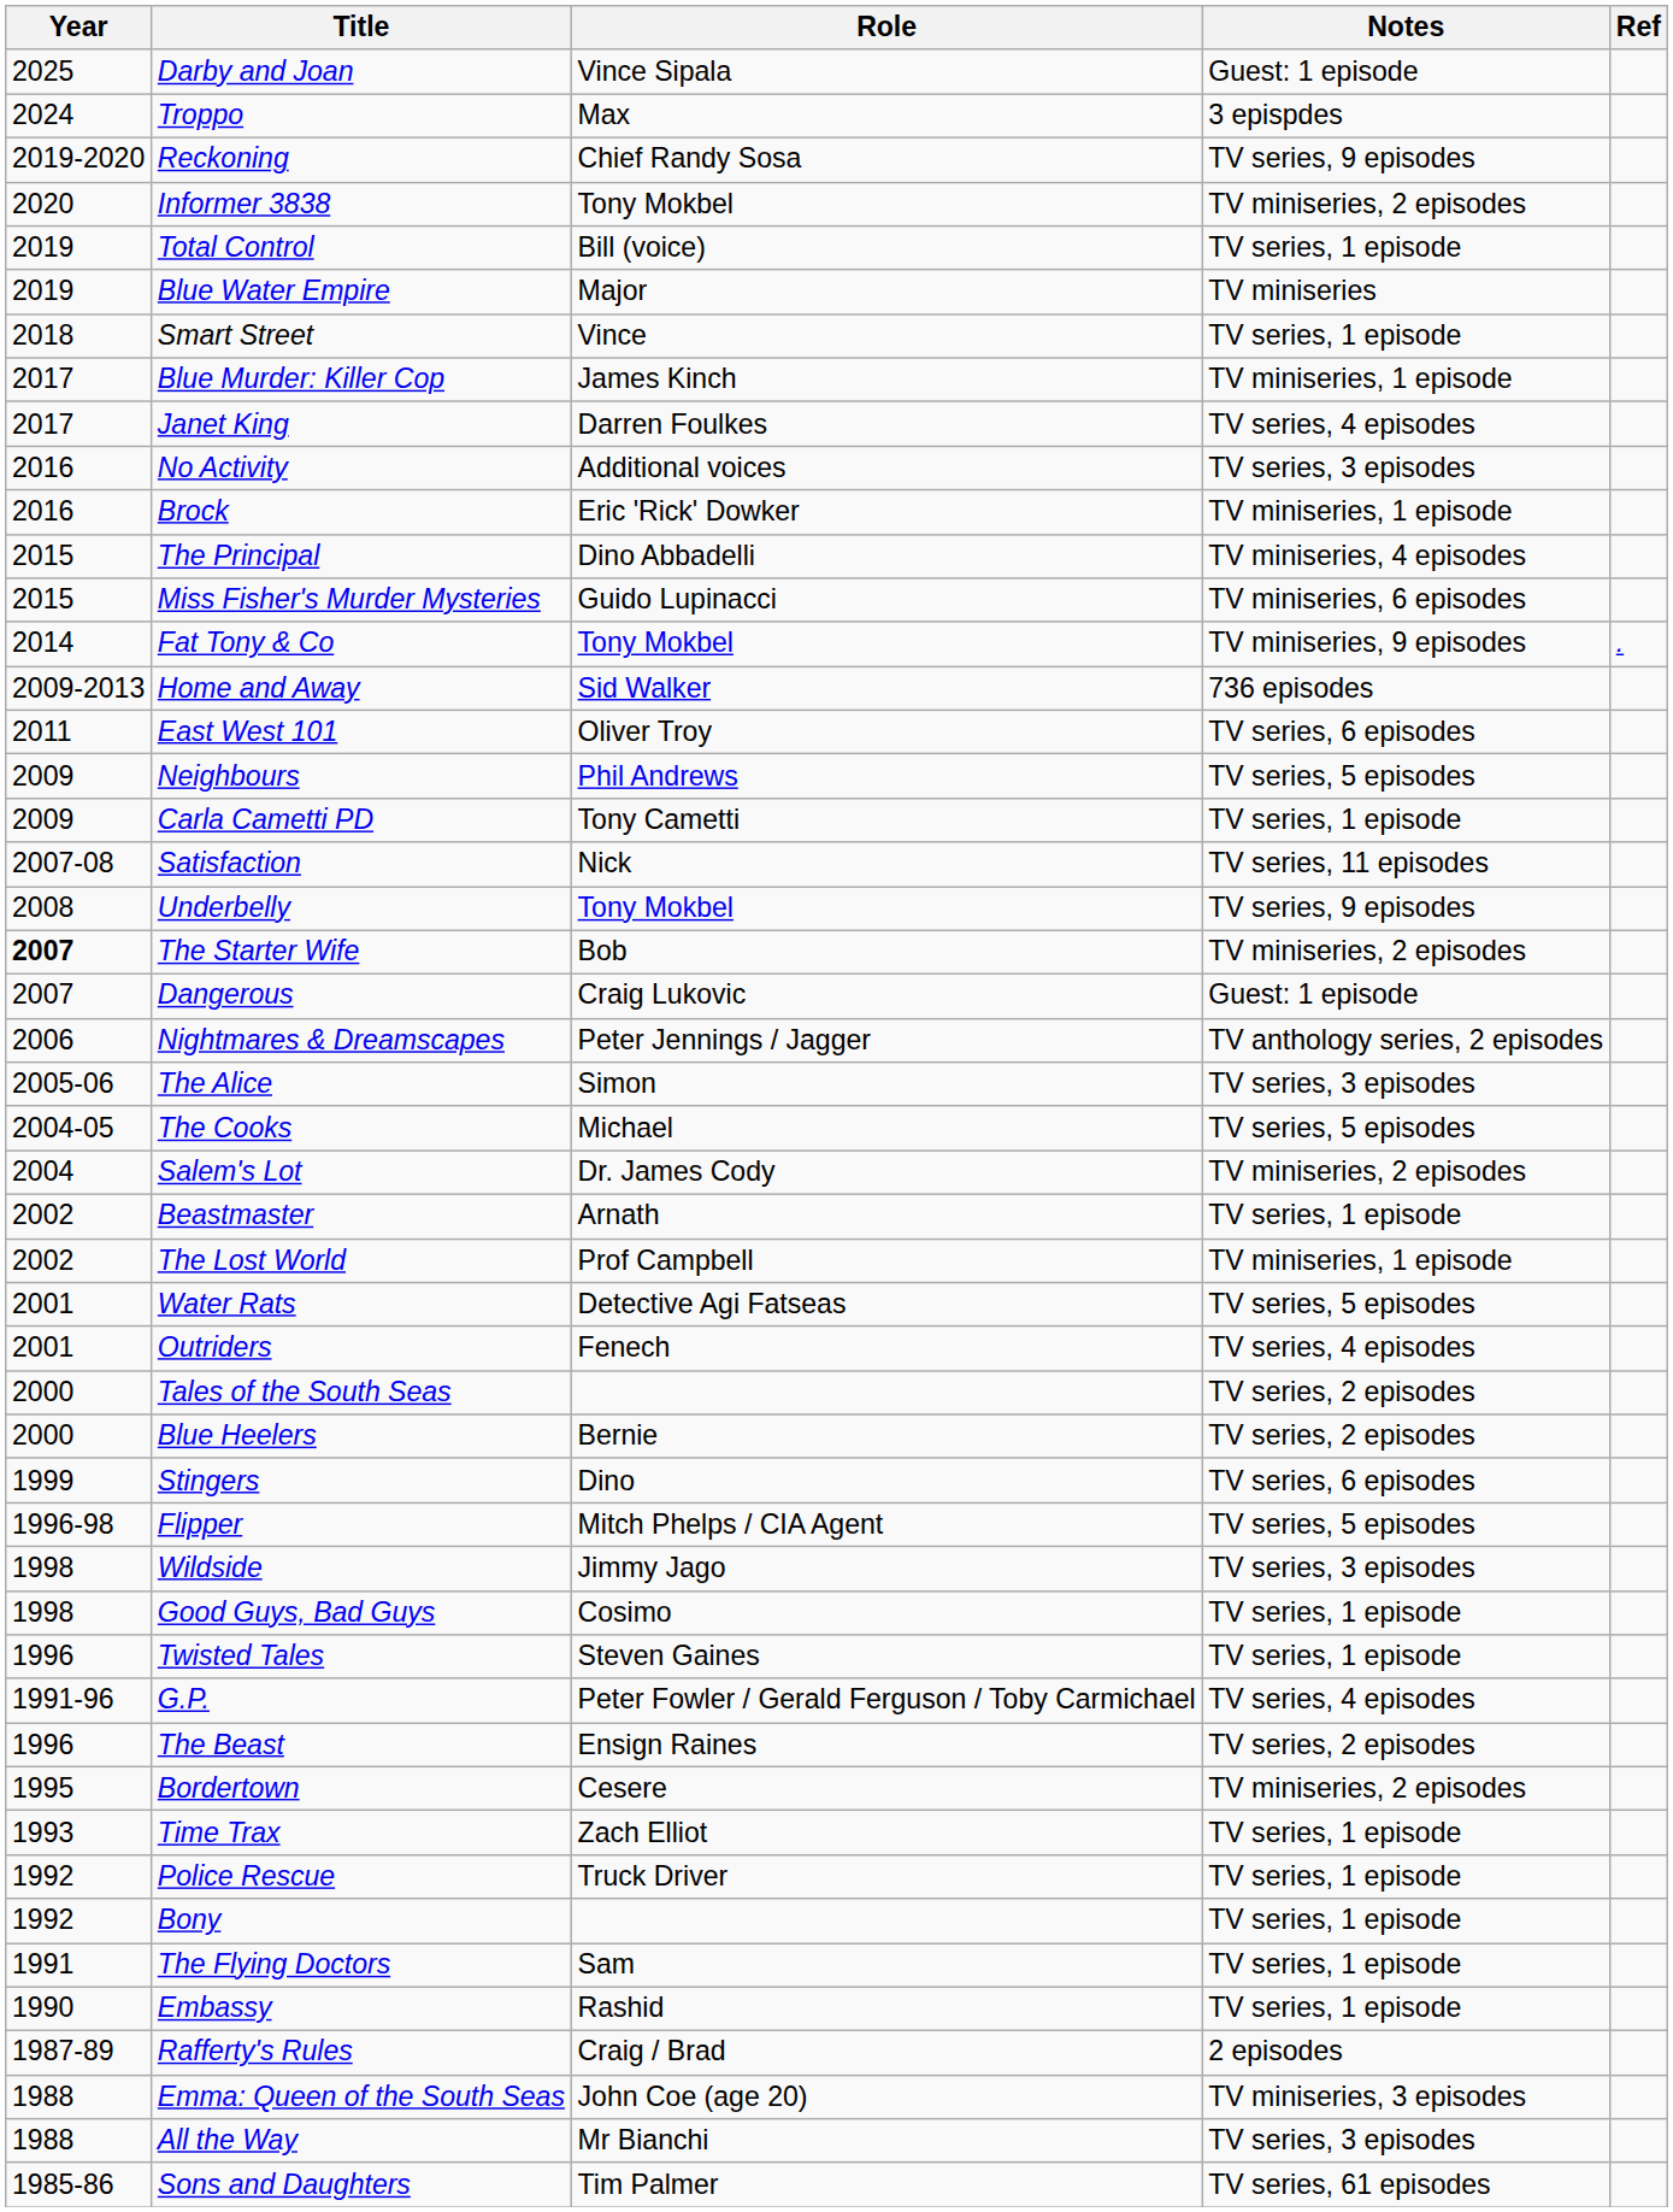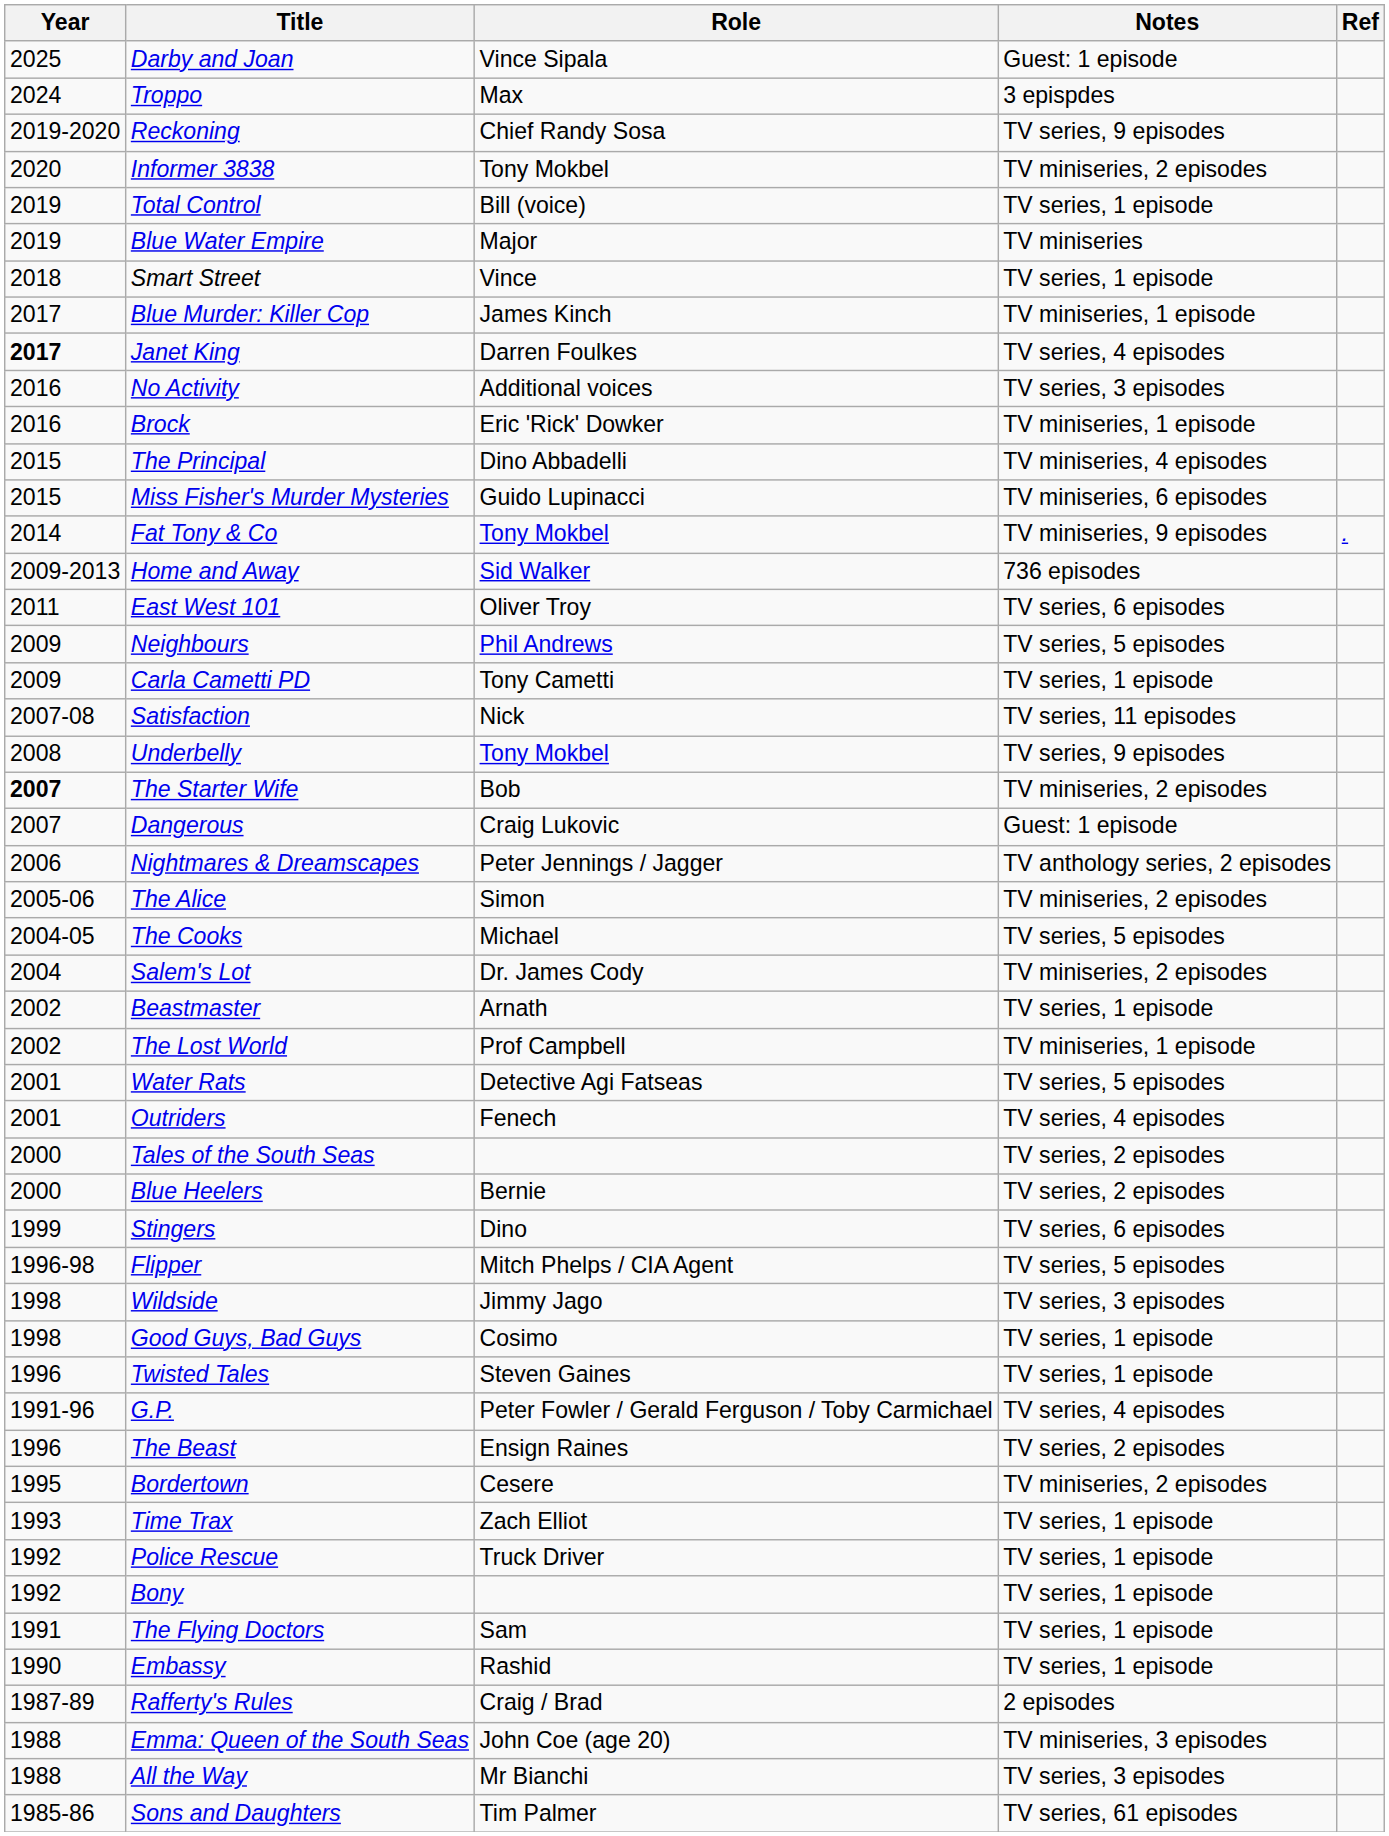Janet King | Year: normal -> bold
The Alice | Notes: TV series, 3 episodes -> TV miniseries, 2 episodes
